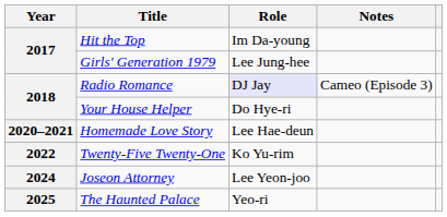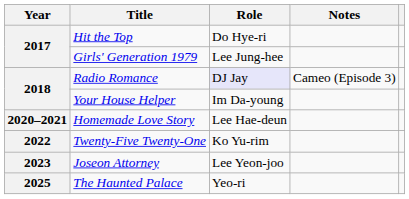Hit the Top | Role: Im Da-young -> Do Hye-ri
Your House Helper | Role: Do Hye-ri -> Im Da-young
Joseon Attorney | Year: 2024 -> 2023
